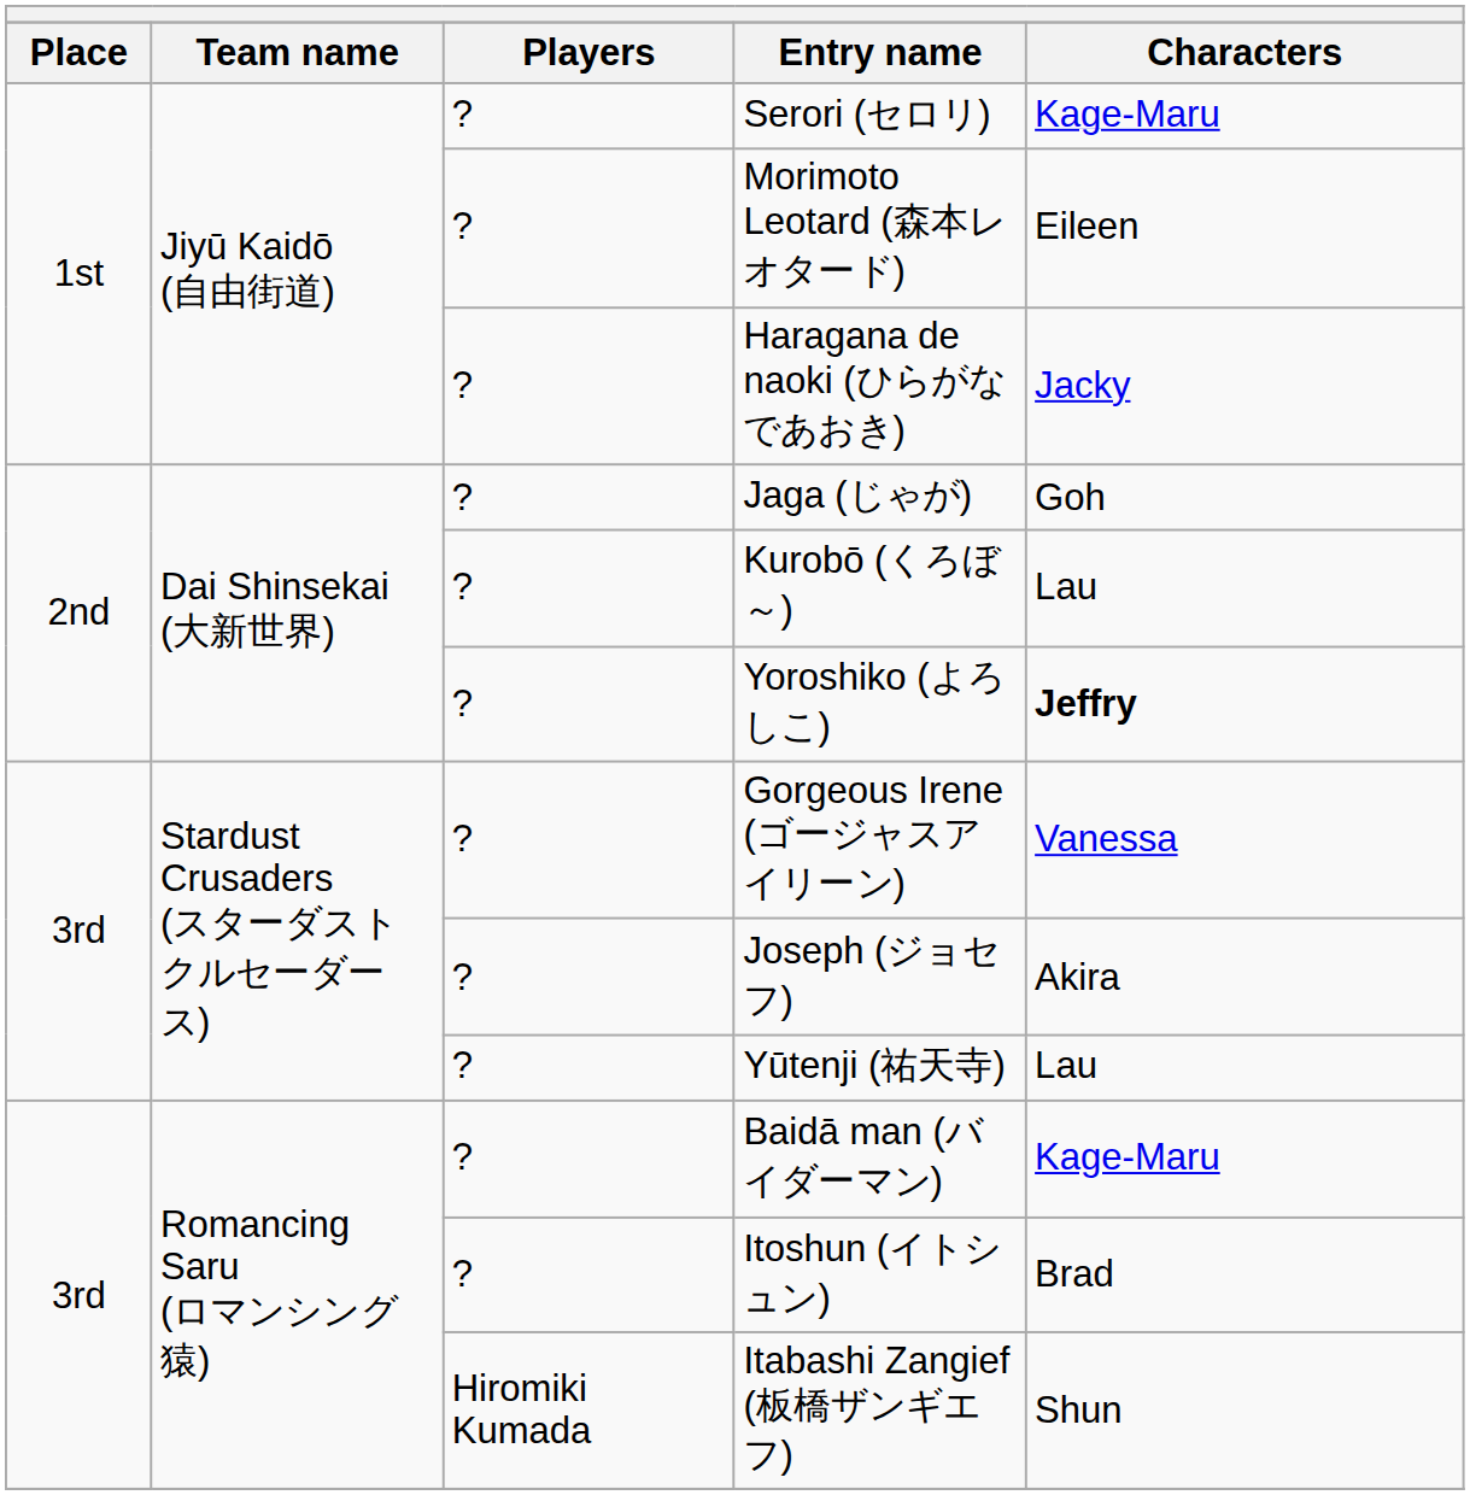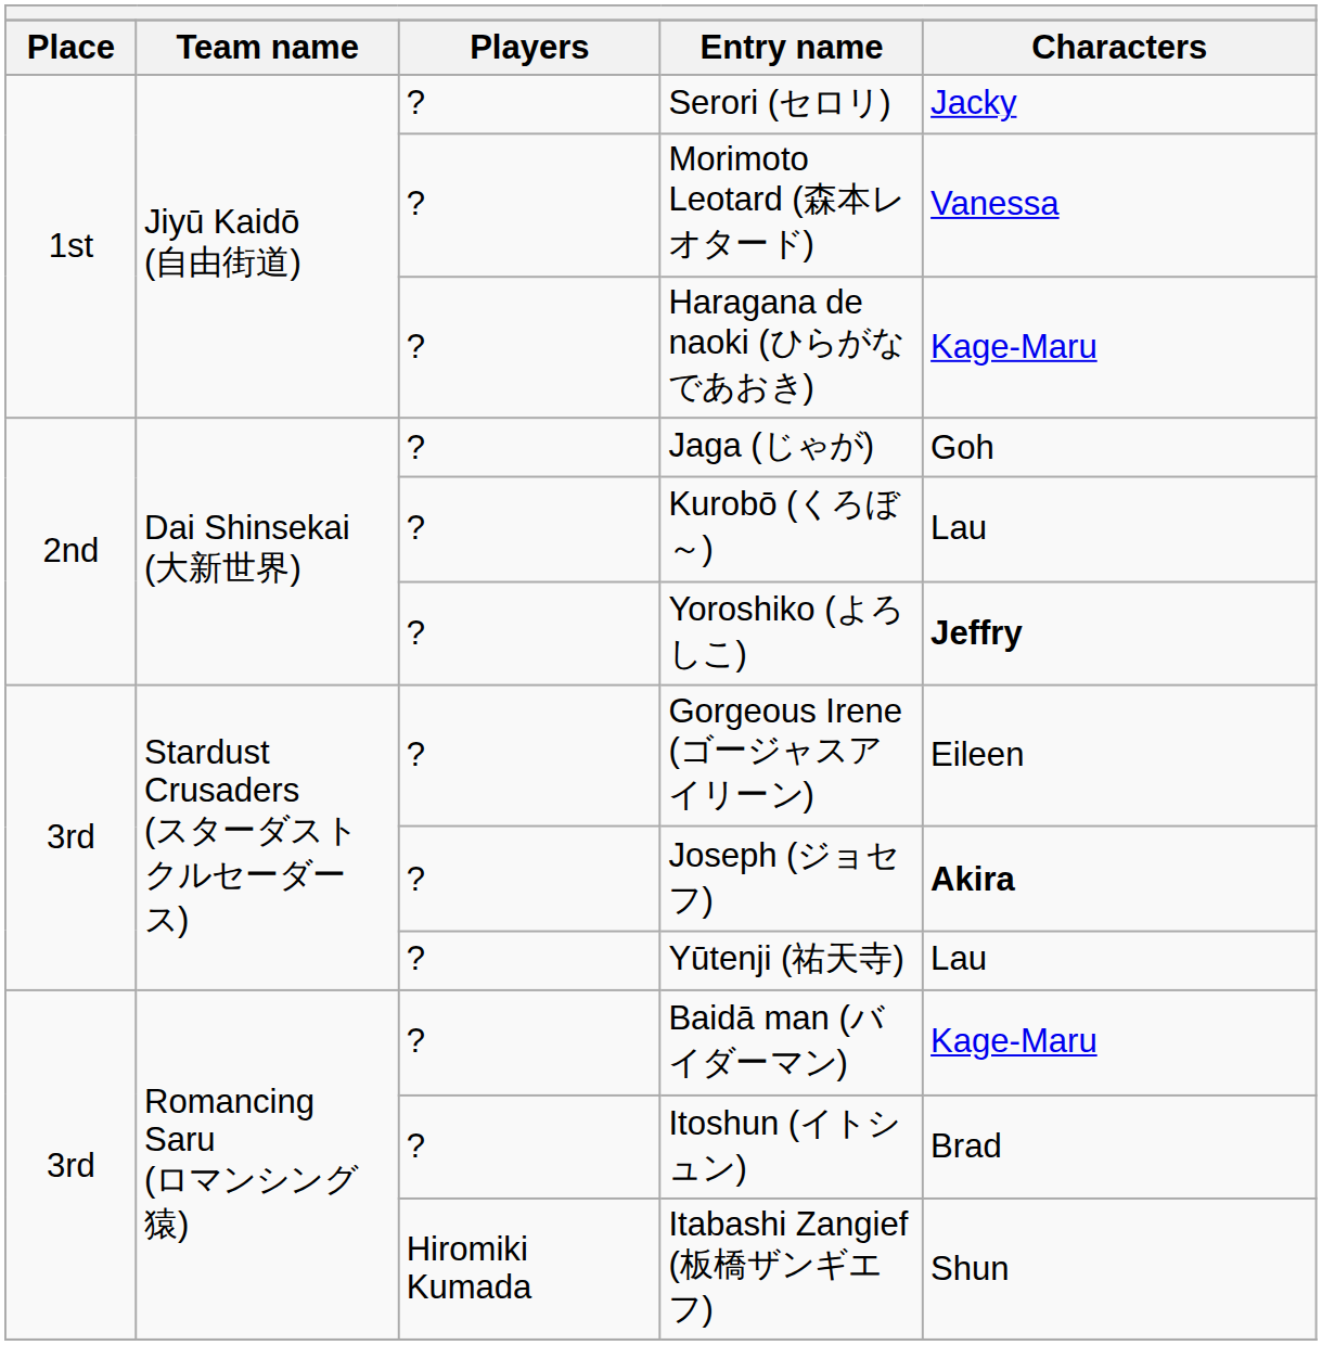Serori (セロリ) | Characters: Kage-Maru -> Jacky
Morimoto Leotard (森本レオタード) | Characters: Eileen -> Vanessa
Haragana de naoki (ひらがなであおき) | Characters: Jacky -> Kage-Maru
Gorgeous Irene (ゴージャスアイリーン) | Characters: Vanessa -> Eileen
Joseph (ジョセフ) | Characters: normal -> bold
